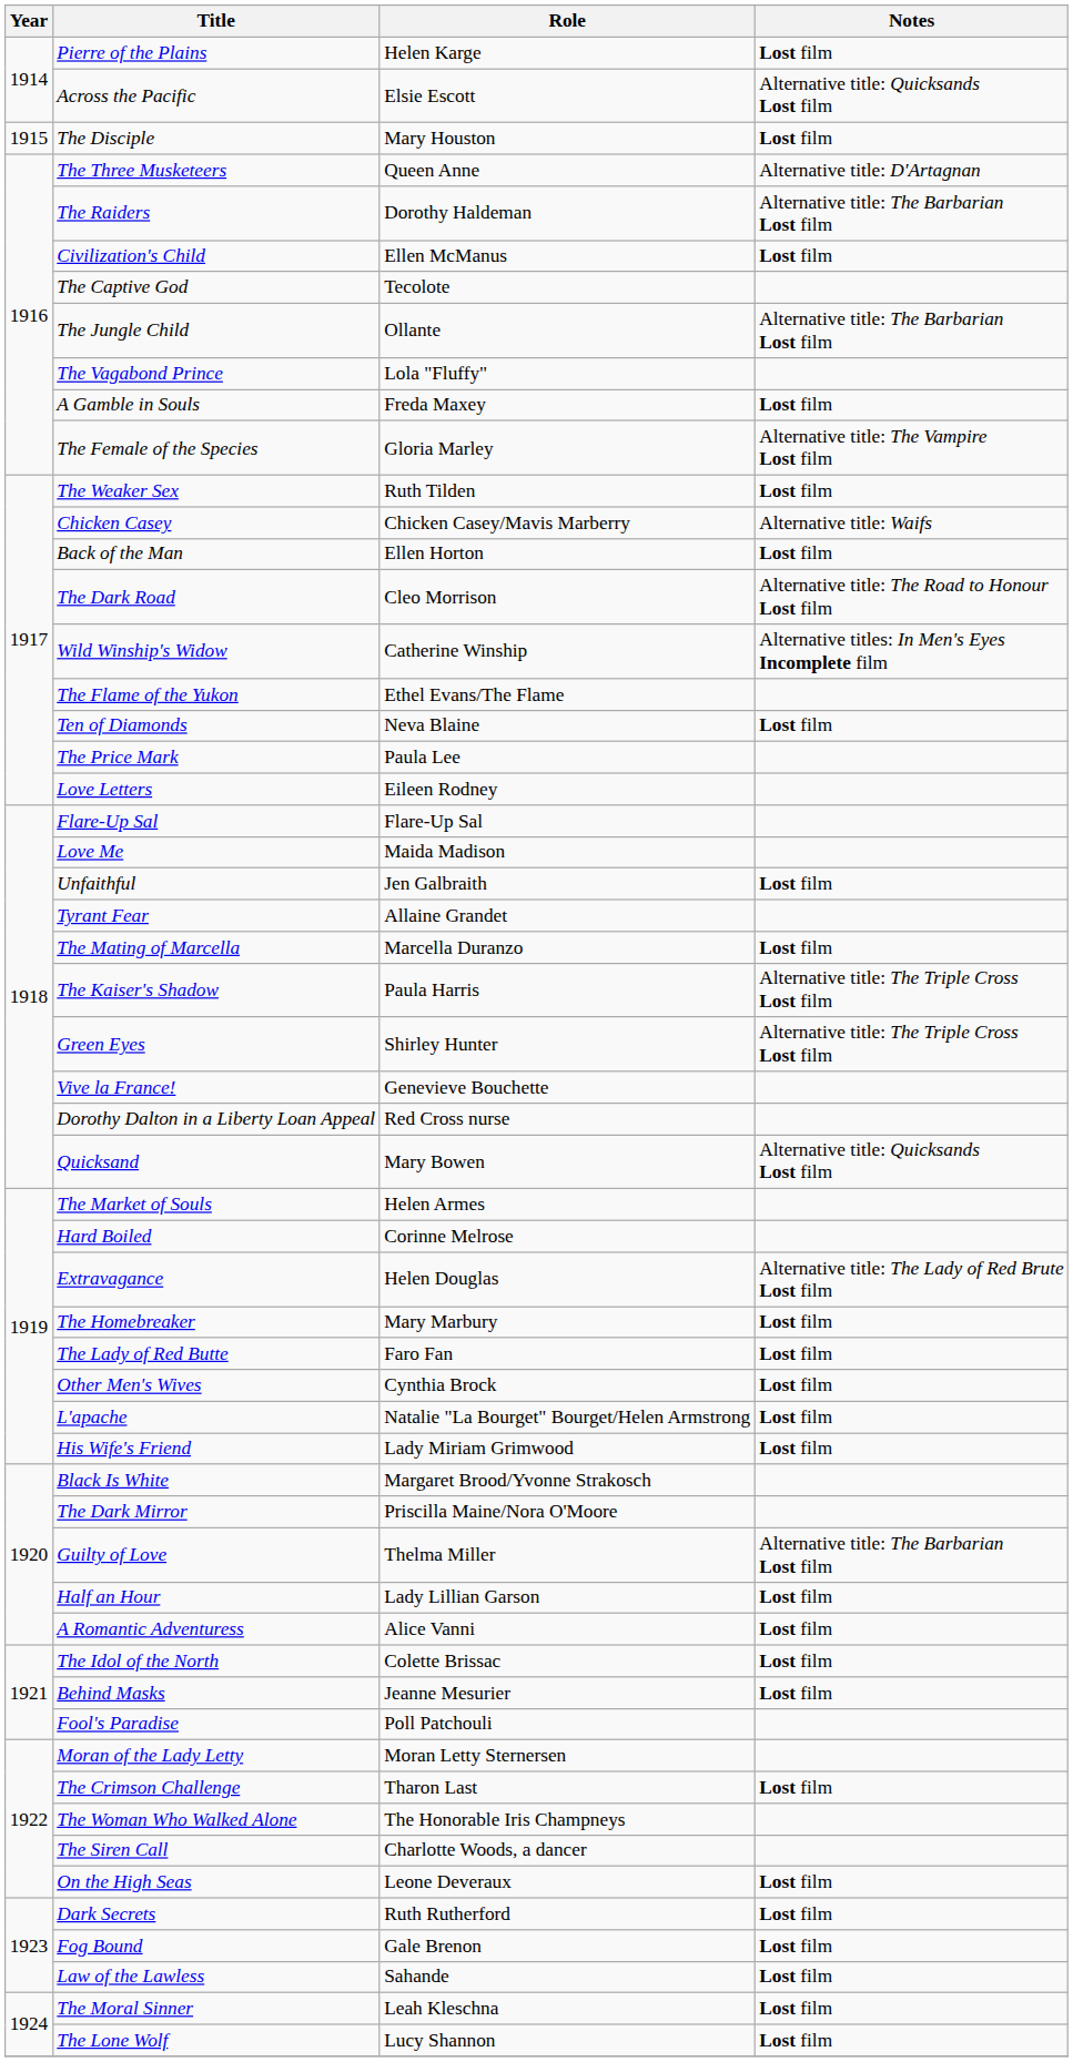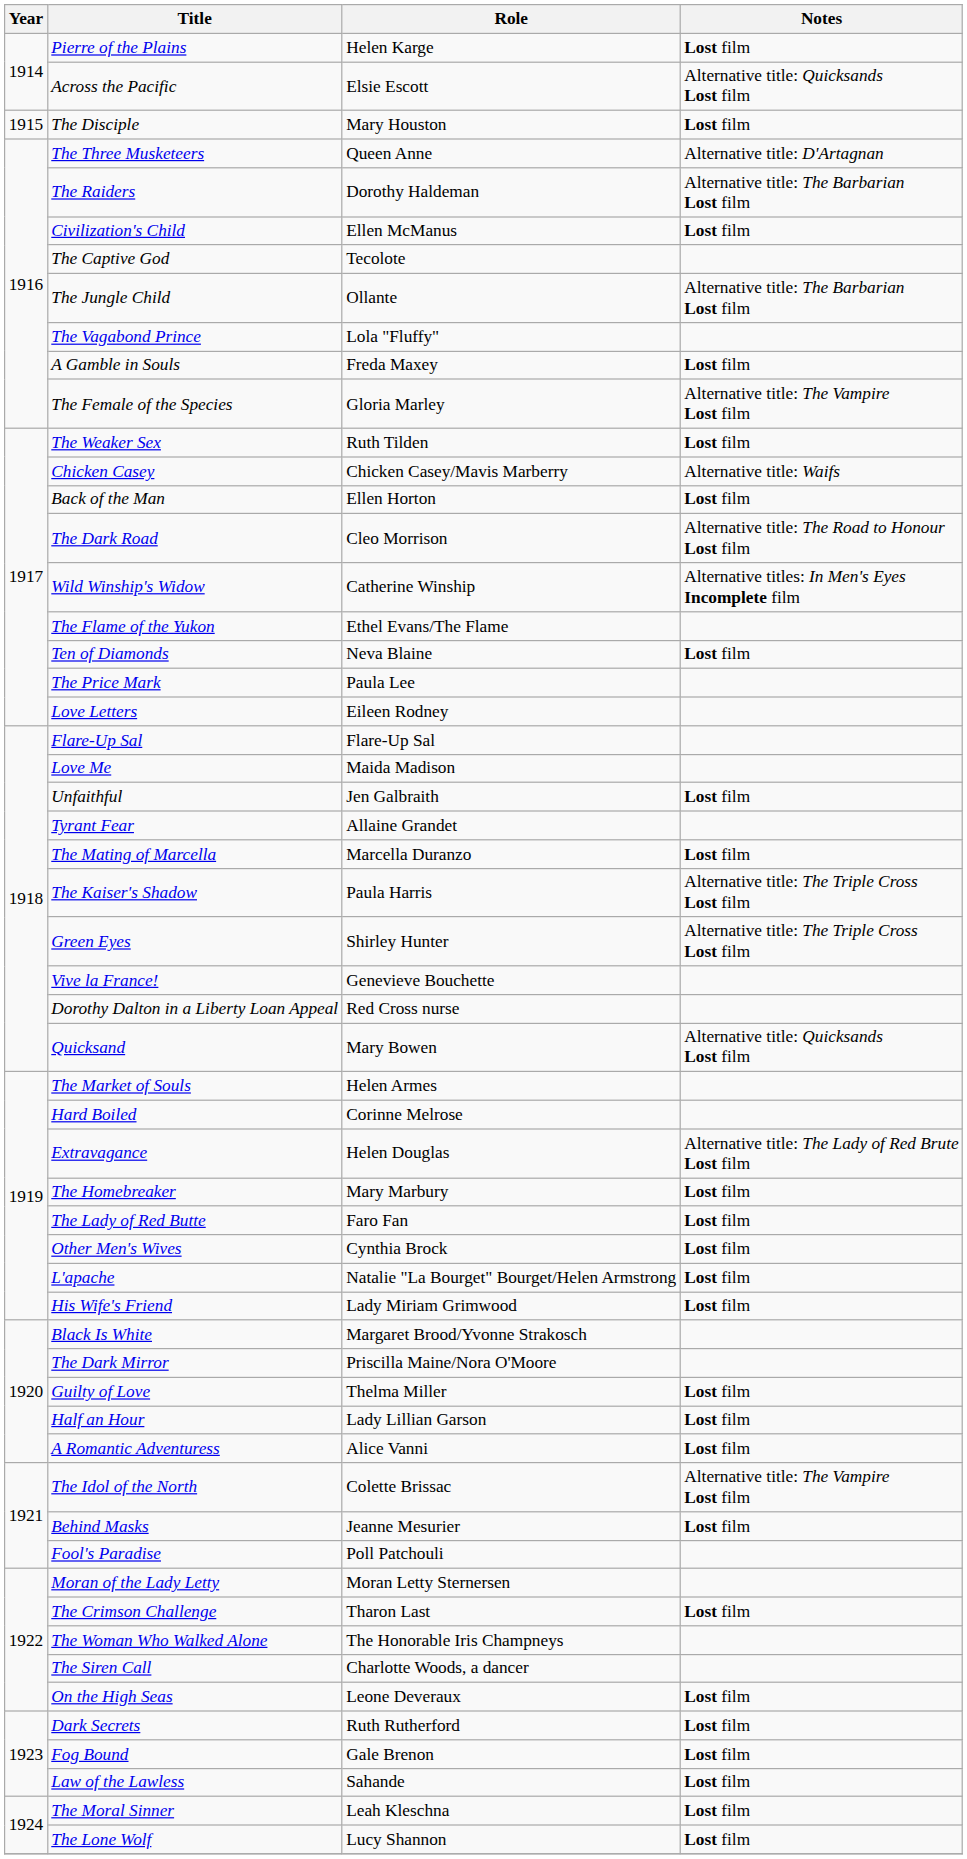Guilty of Love | Notes: Alternative title: The Barbarian Lost film -> Lost film
The Idol of the North | Notes: Lost film -> Alternative title: The Vampire Lost film
